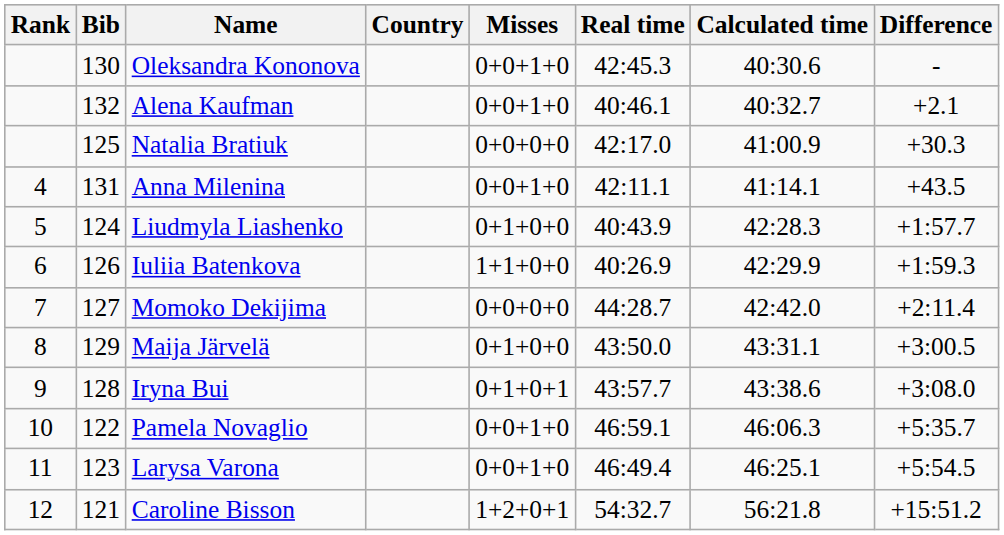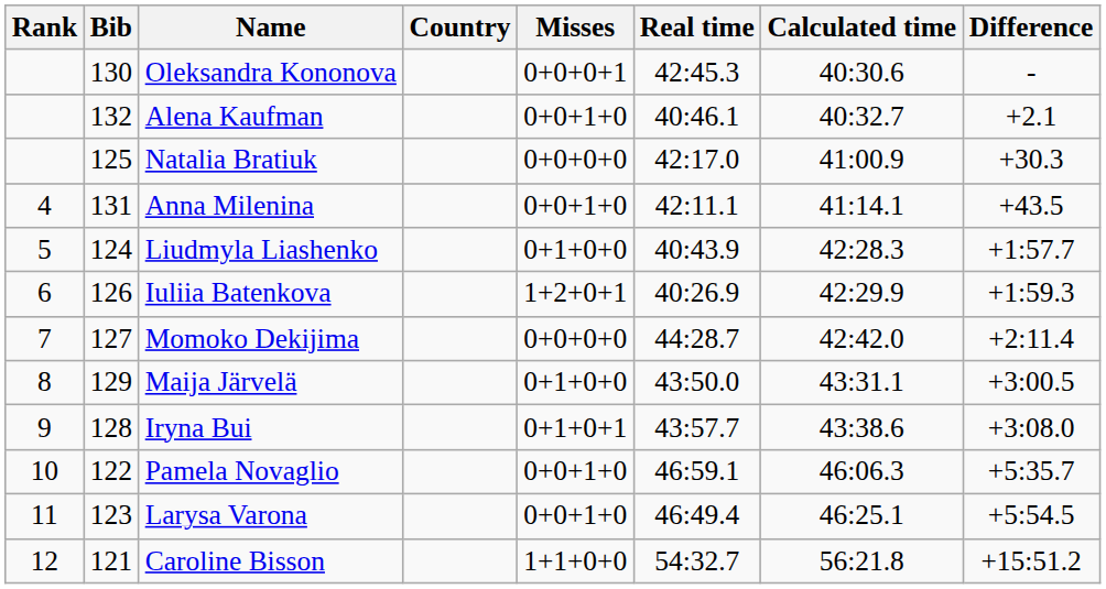Oleksandra Kononova | Misses: 0+0+1+0 -> 0+0+0+1
Iuliia Batenkova | Misses: 1+1+0+0 -> 1+2+0+1
Caroline Bisson | Misses: 1+2+0+1 -> 1+1+0+0
